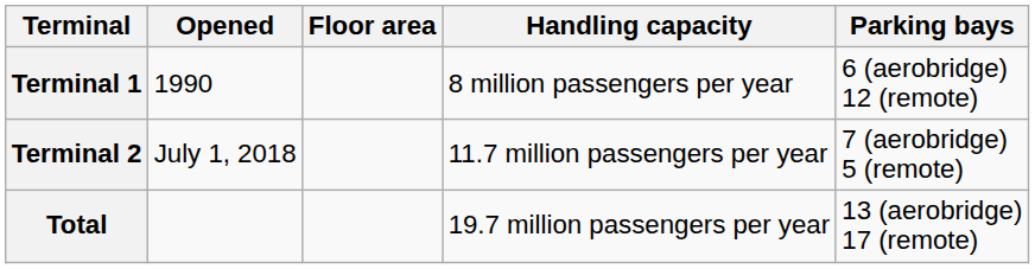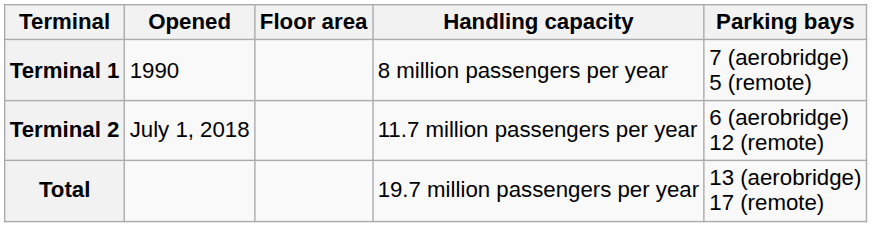Terminal 1 | Parking bays: 6 (aerobridge) 12 (remote) -> 7 (aerobridge) 5 (remote)
Terminal 2 | Parking bays: 7 (aerobridge) 5 (remote) -> 6 (aerobridge) 12 (remote)
